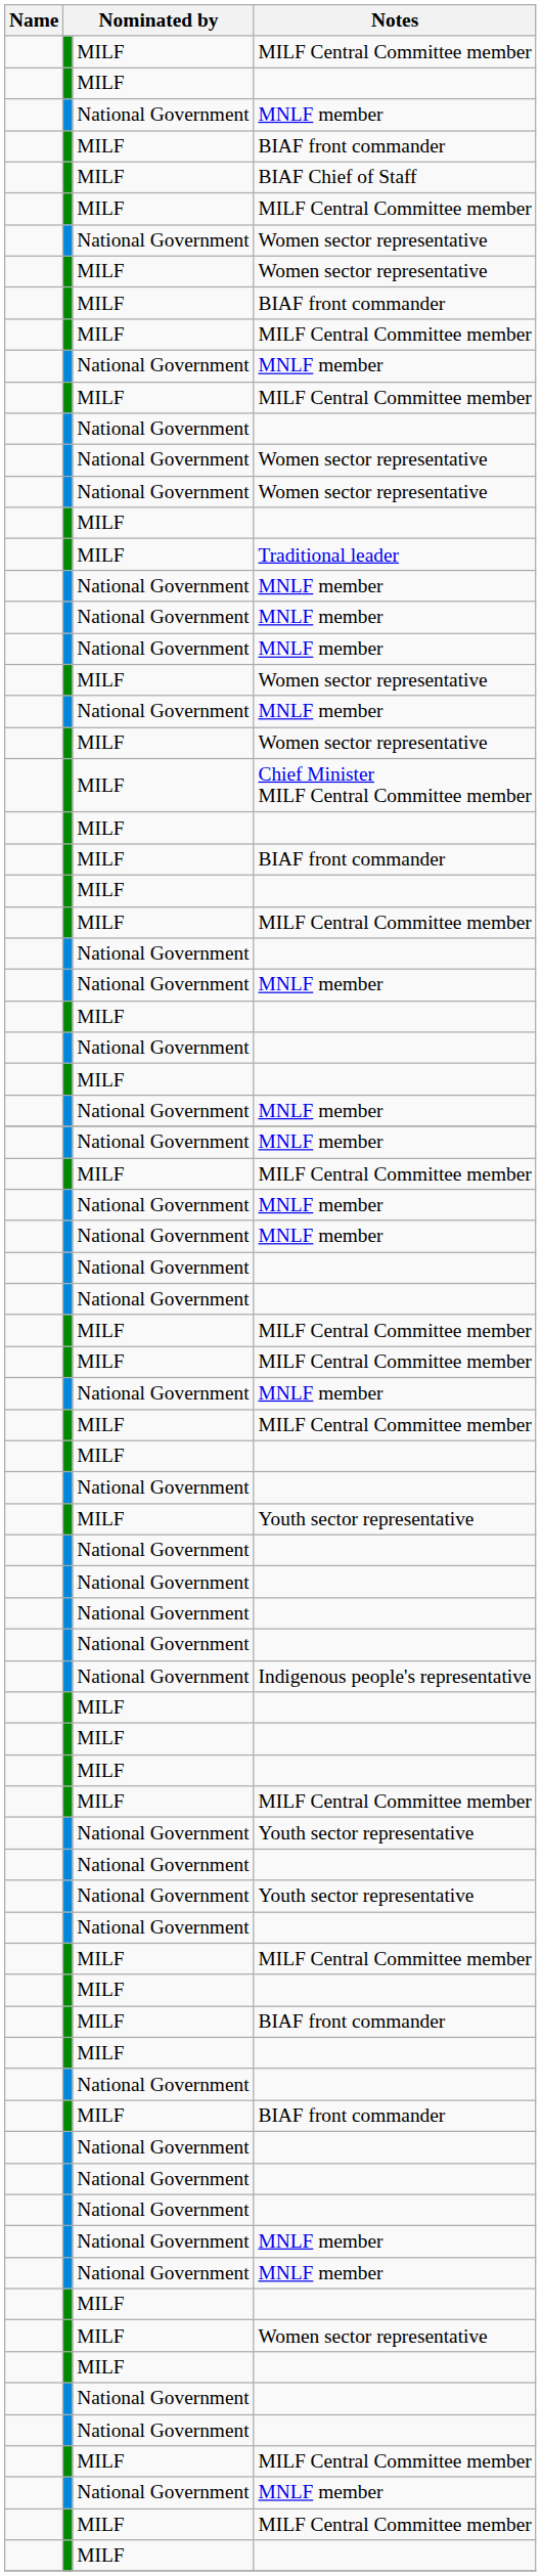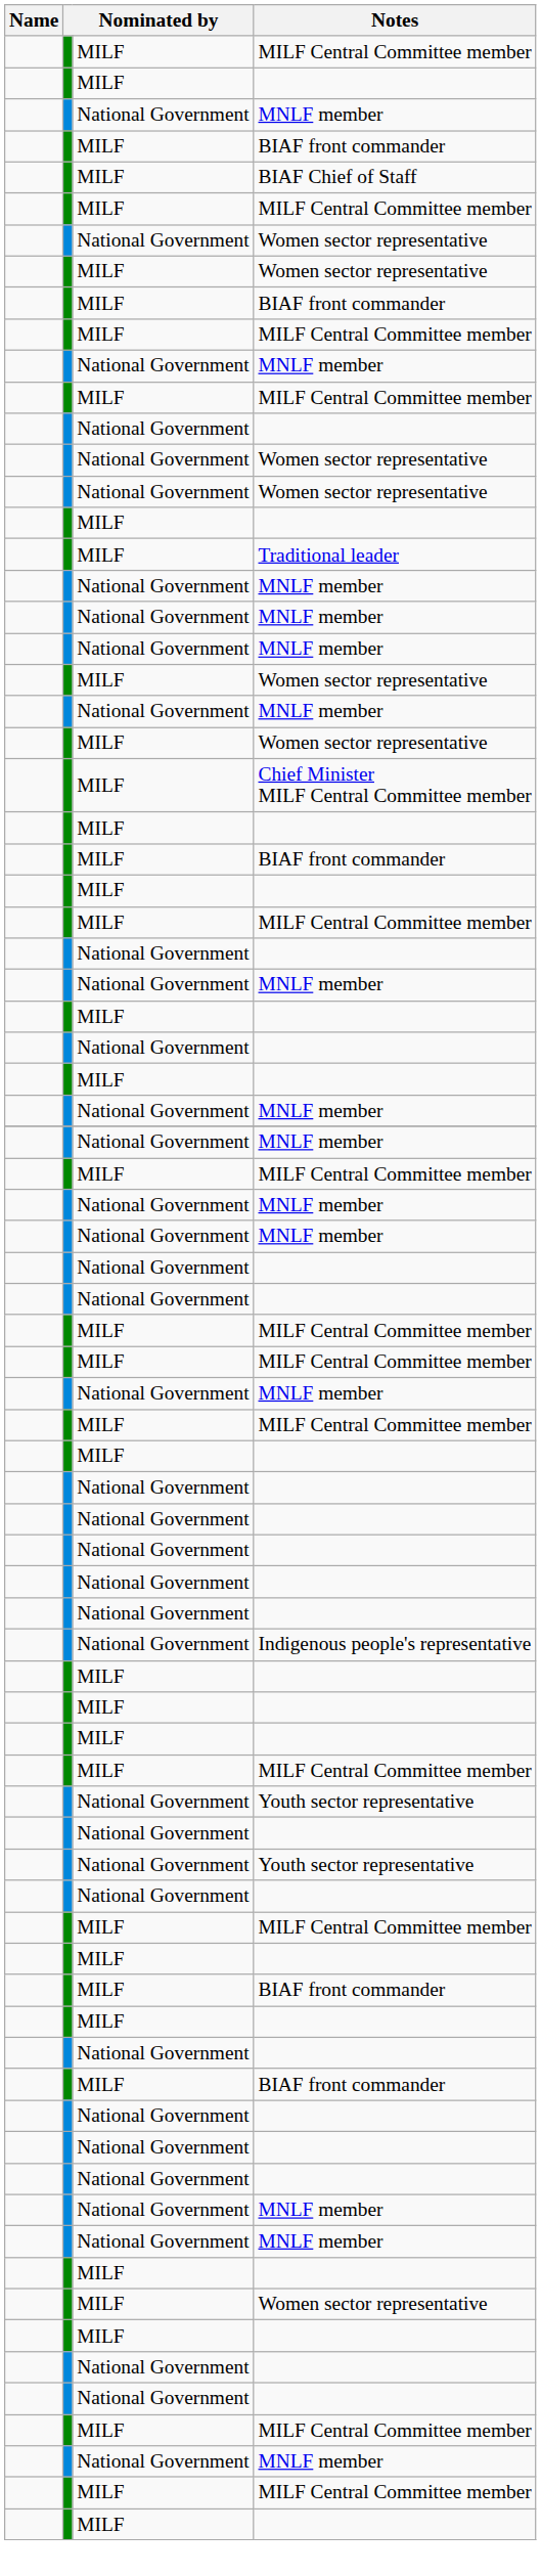- row: MILF | Youth sector representative
